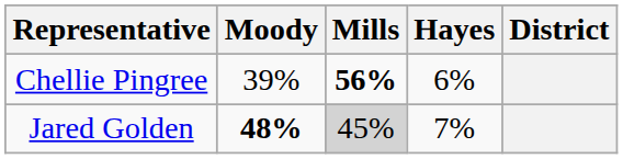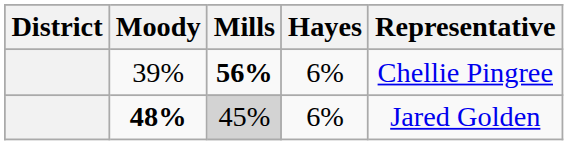columns swapped: District <-> Representative
48% | Hayes: 7% -> 6%
